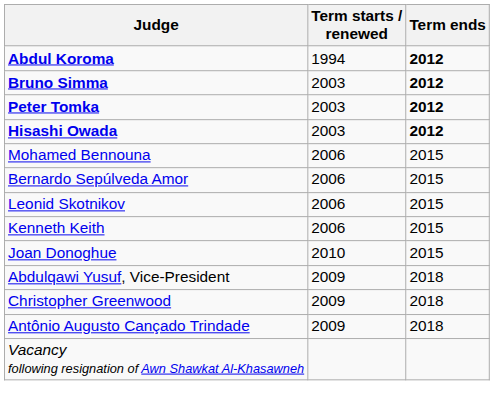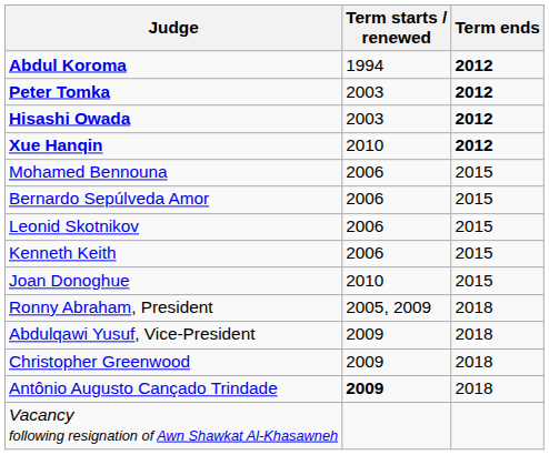- row: Bruno Simma | 2003 | 2012
+ row: Xue Hanqin | 2010 | 2012
+ row: Ronny Abraham, President | 2005, 2009 | 2018
Antônio Augusto Cançado Trindade | Term starts / renewed: normal -> bold
